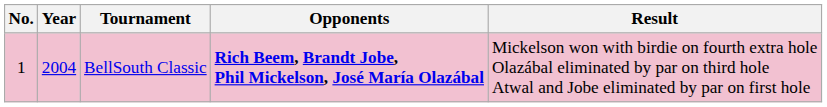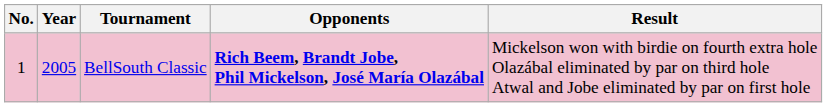BellSouth Classic | Year: 2004 -> 2005
